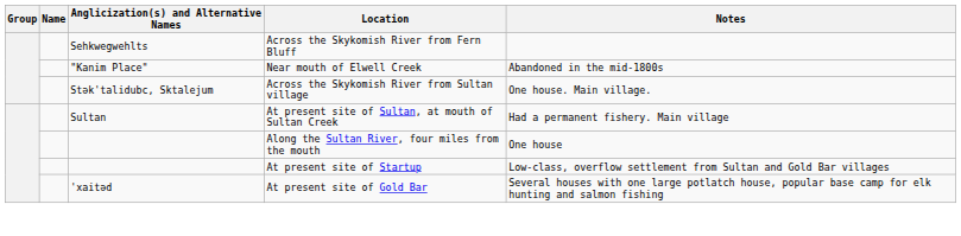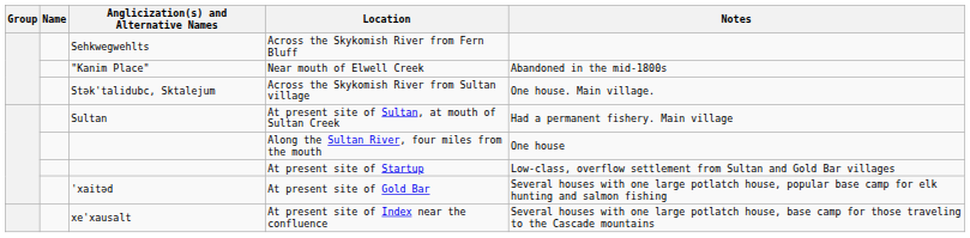+ row: xe'xausalt | At present site of Index near the confluence | Several houses with one large potlatch house, base camp for those traveling to the Cascade mountains
